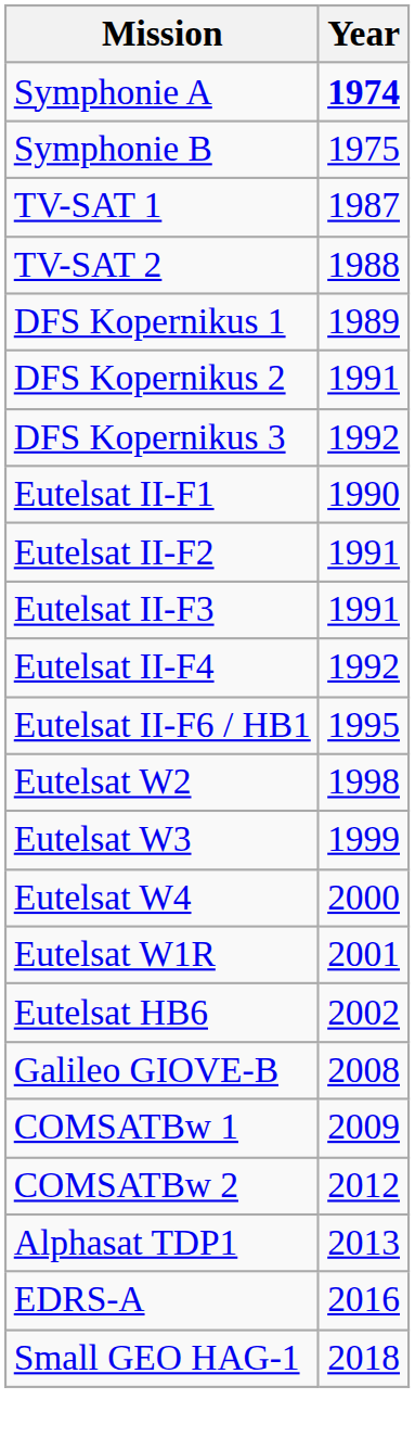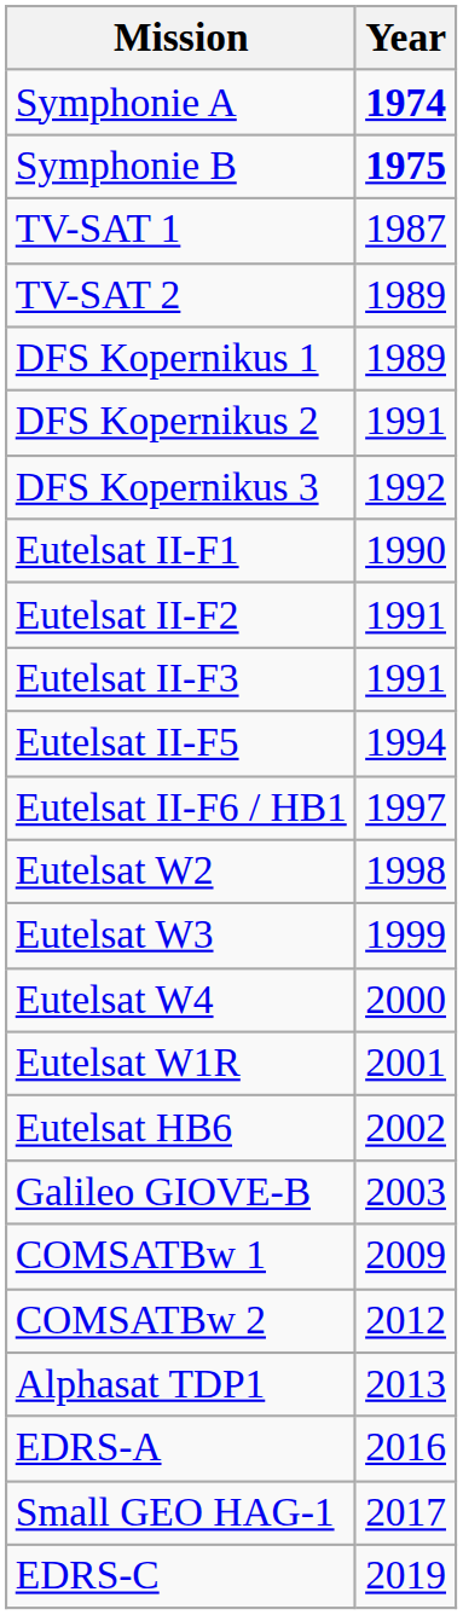Symphonie B | Year: normal -> bold
TV-SAT 2 | Year: 1988 -> 1989
- row: Eutelsat II-F4 | 1992
+ row: Eutelsat II-F5 | 1994
Eutelsat II-F6 / HB1 | Year: 1995 -> 1997
Galileo GIOVE-B | Year: 2008 -> 2003
Small GEO HAG-1 | Year: 2018 -> 2017
+ row: EDRS-C | 2019
